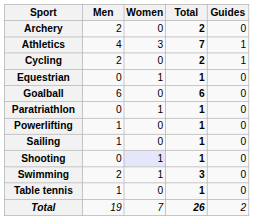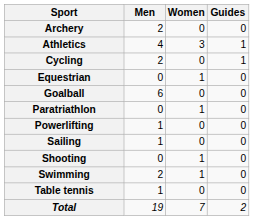- column: Total | 2 | 7 | 2 | 1 | 6 | 1 | 1 | 1 | 1 | 3 | 1 | 26
Shooting | Women: lavender background -> no background
